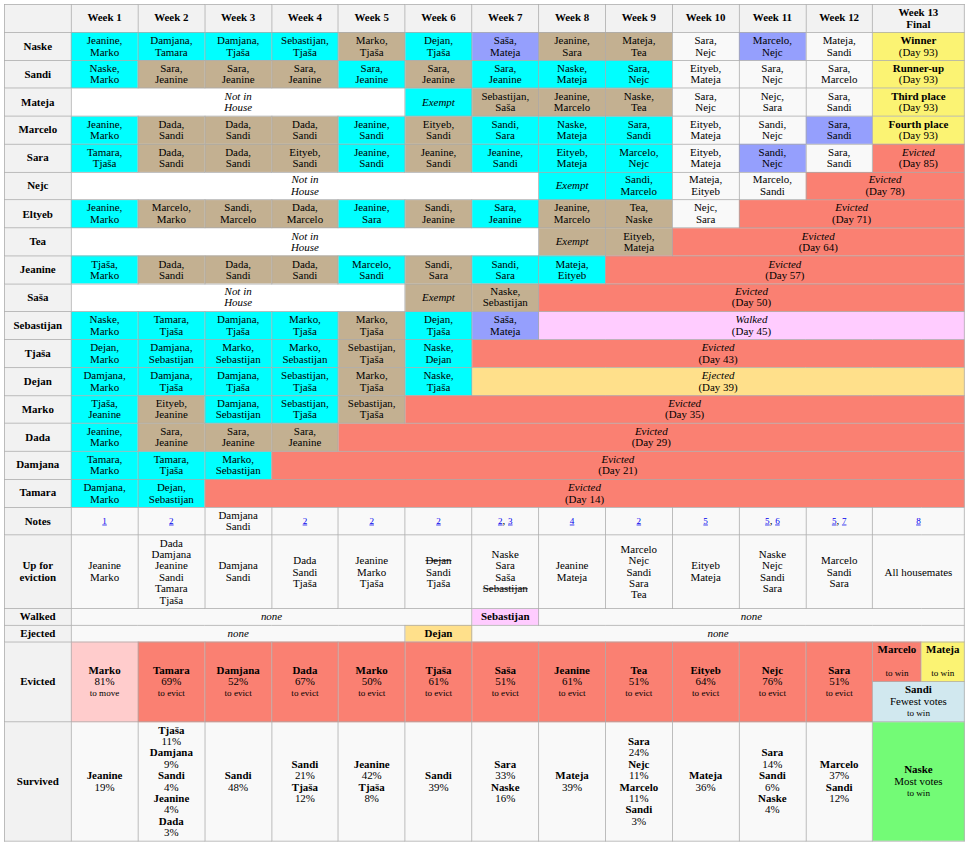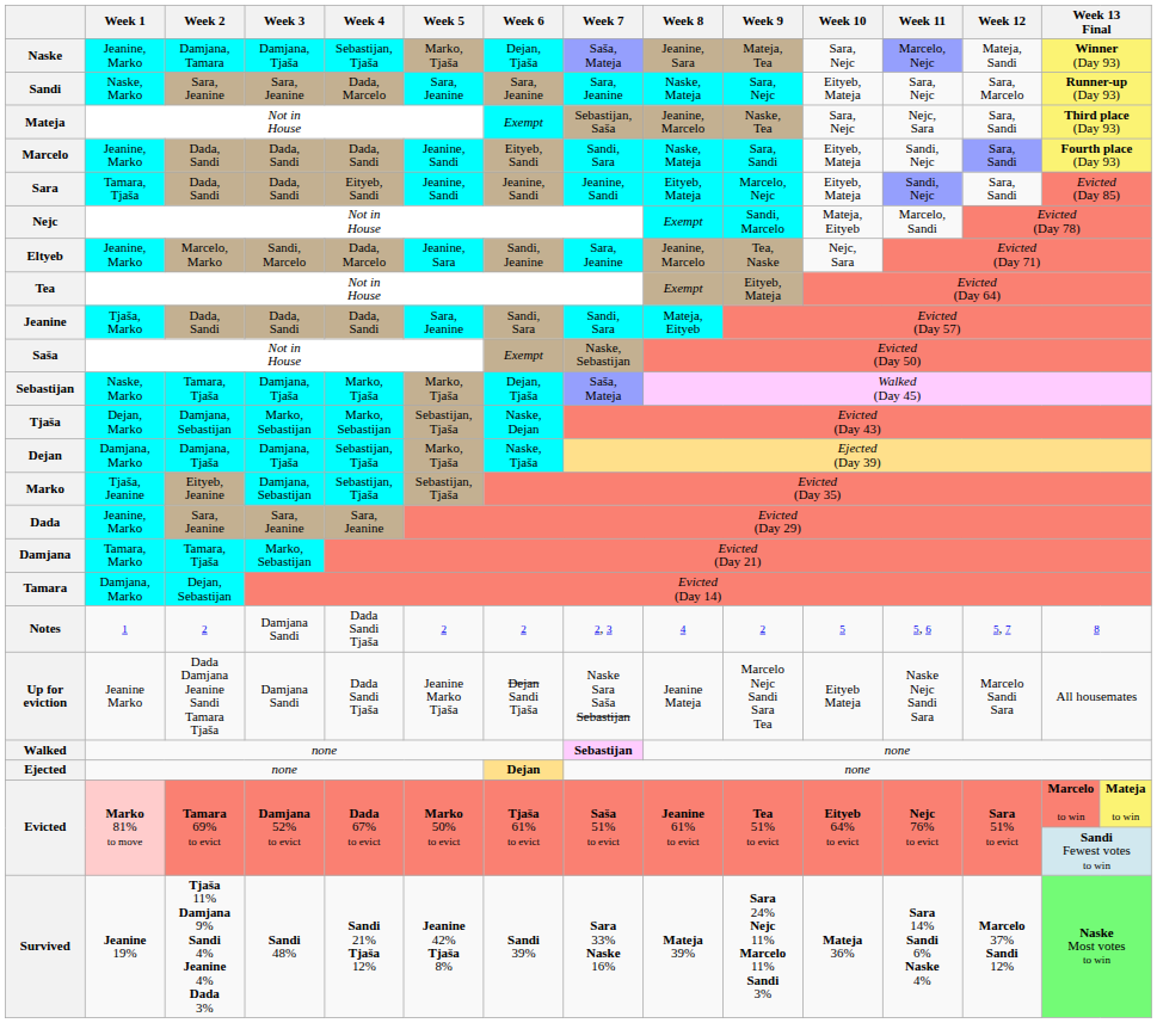Sandi | Week 4: Sara, Jeanine -> Dada, Marcelo
Jeanine | Week 5: Marcelo, Sandi -> Sara, Jeanine
Notes | Week 4: 2 -> Dada Sandi Tjaša
